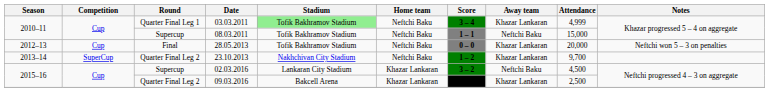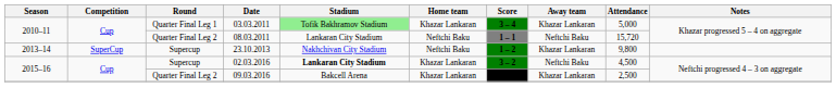03.03.2011 | Home team: Neftchi Baku -> Khazar Lankaran
03.03.2011 | Attendance: 4,999 -> 5,000
08.03.2011 | Round: Supercup -> Quarter Final Leg 2
08.03.2011 | Stadium: Tofik Bakhramov Stadium -> Lankaran City Stadium
08.03.2011 | Attendance: 15,000 -> 15,720
- row: 2012–13 | Cup | Final | 28.05.2013 | Tofik Bakhramov Stadium | Neftchi Baku | 0 – 0 | Khazar Lankaran | 20,000 | Neftchi won 5 – 3 on penalties
23.10.2013 | Round: Quarter Final Leg 2 -> Supercup
23.10.2013 | Attendance: 9,700 -> 9,800
02.03.2016 | Stadium: normal -> bold
